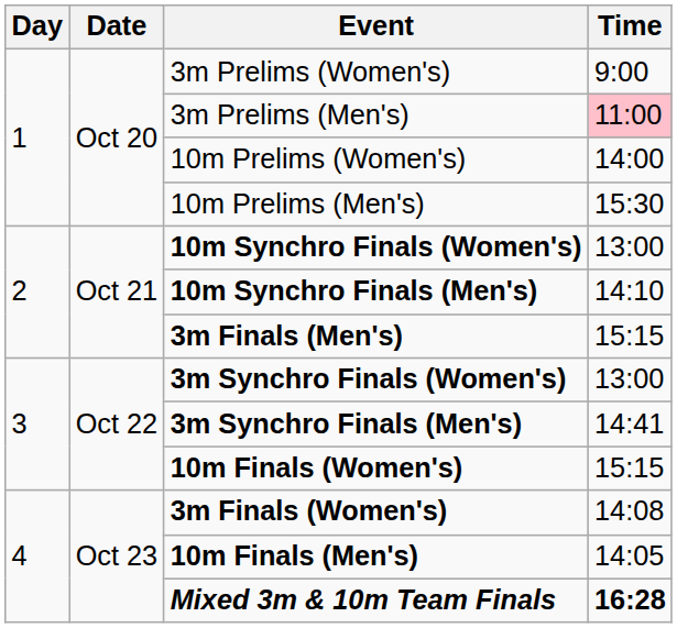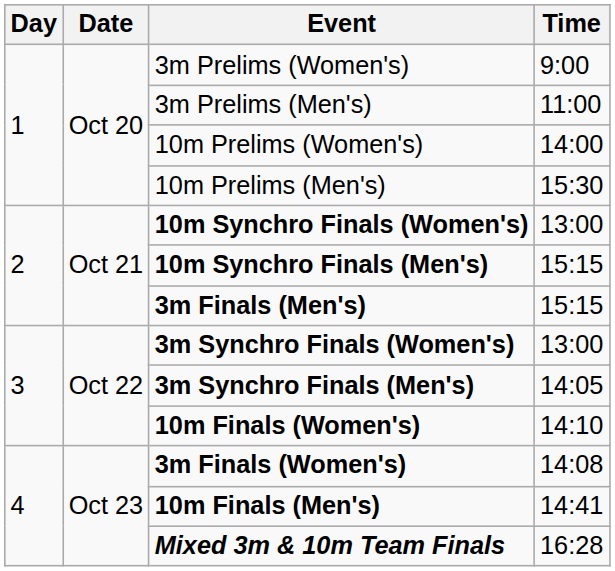3m Prelims (Men's) | Time: pink background -> no background
10m Synchro Finals (Men's) | Time: 14:10 -> 15:15
3m Synchro Finals (Men's) | Time: 14:41 -> 14:05
10m Finals (Women's) | Time: 15:15 -> 14:10
10m Finals (Men's) | Time: 14:05 -> 14:41
Mixed 3m & 10m Team Finals | Time: bold -> normal
